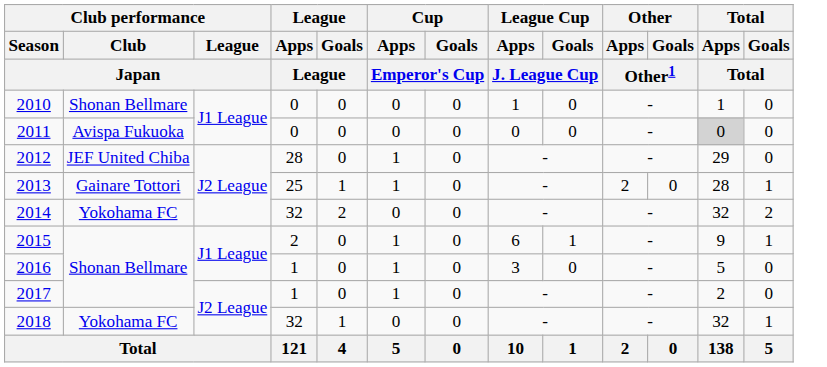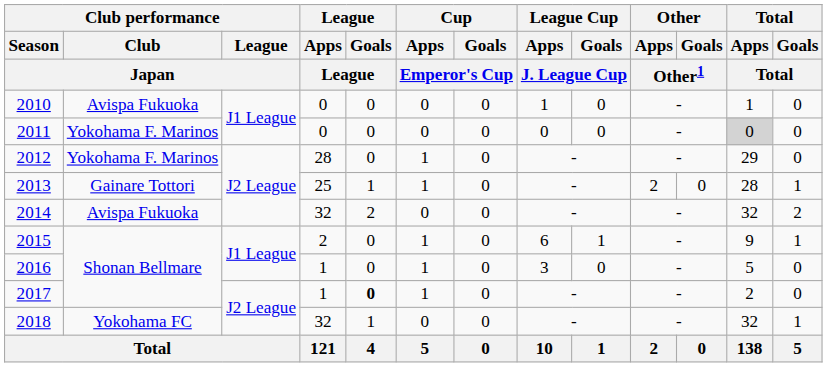2010 | Club performance / Club / Japan: Shonan Bellmare -> Avispa Fukuoka
2011 | Club performance / Club / Japan: Avispa Fukuoka -> Yokohama F. Marinos
2012 | Club performance / Club / Japan: JEF United Chiba -> Yokohama F. Marinos
2014 | Club performance / Club / Japan: Yokohama FC -> Avispa Fukuoka
2017 | League / Goals / League: normal -> bold
